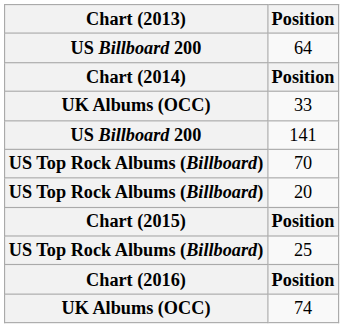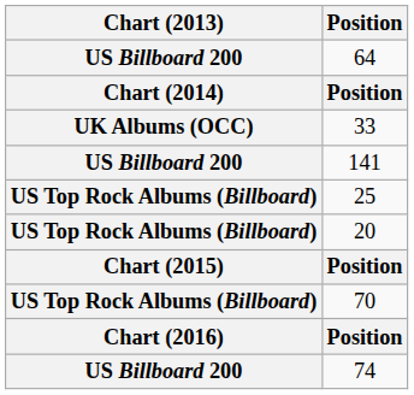rows swapped: 25 <-> 70
74 | Chart (2013): UK Albums (OCC) -> US Billboard 200
